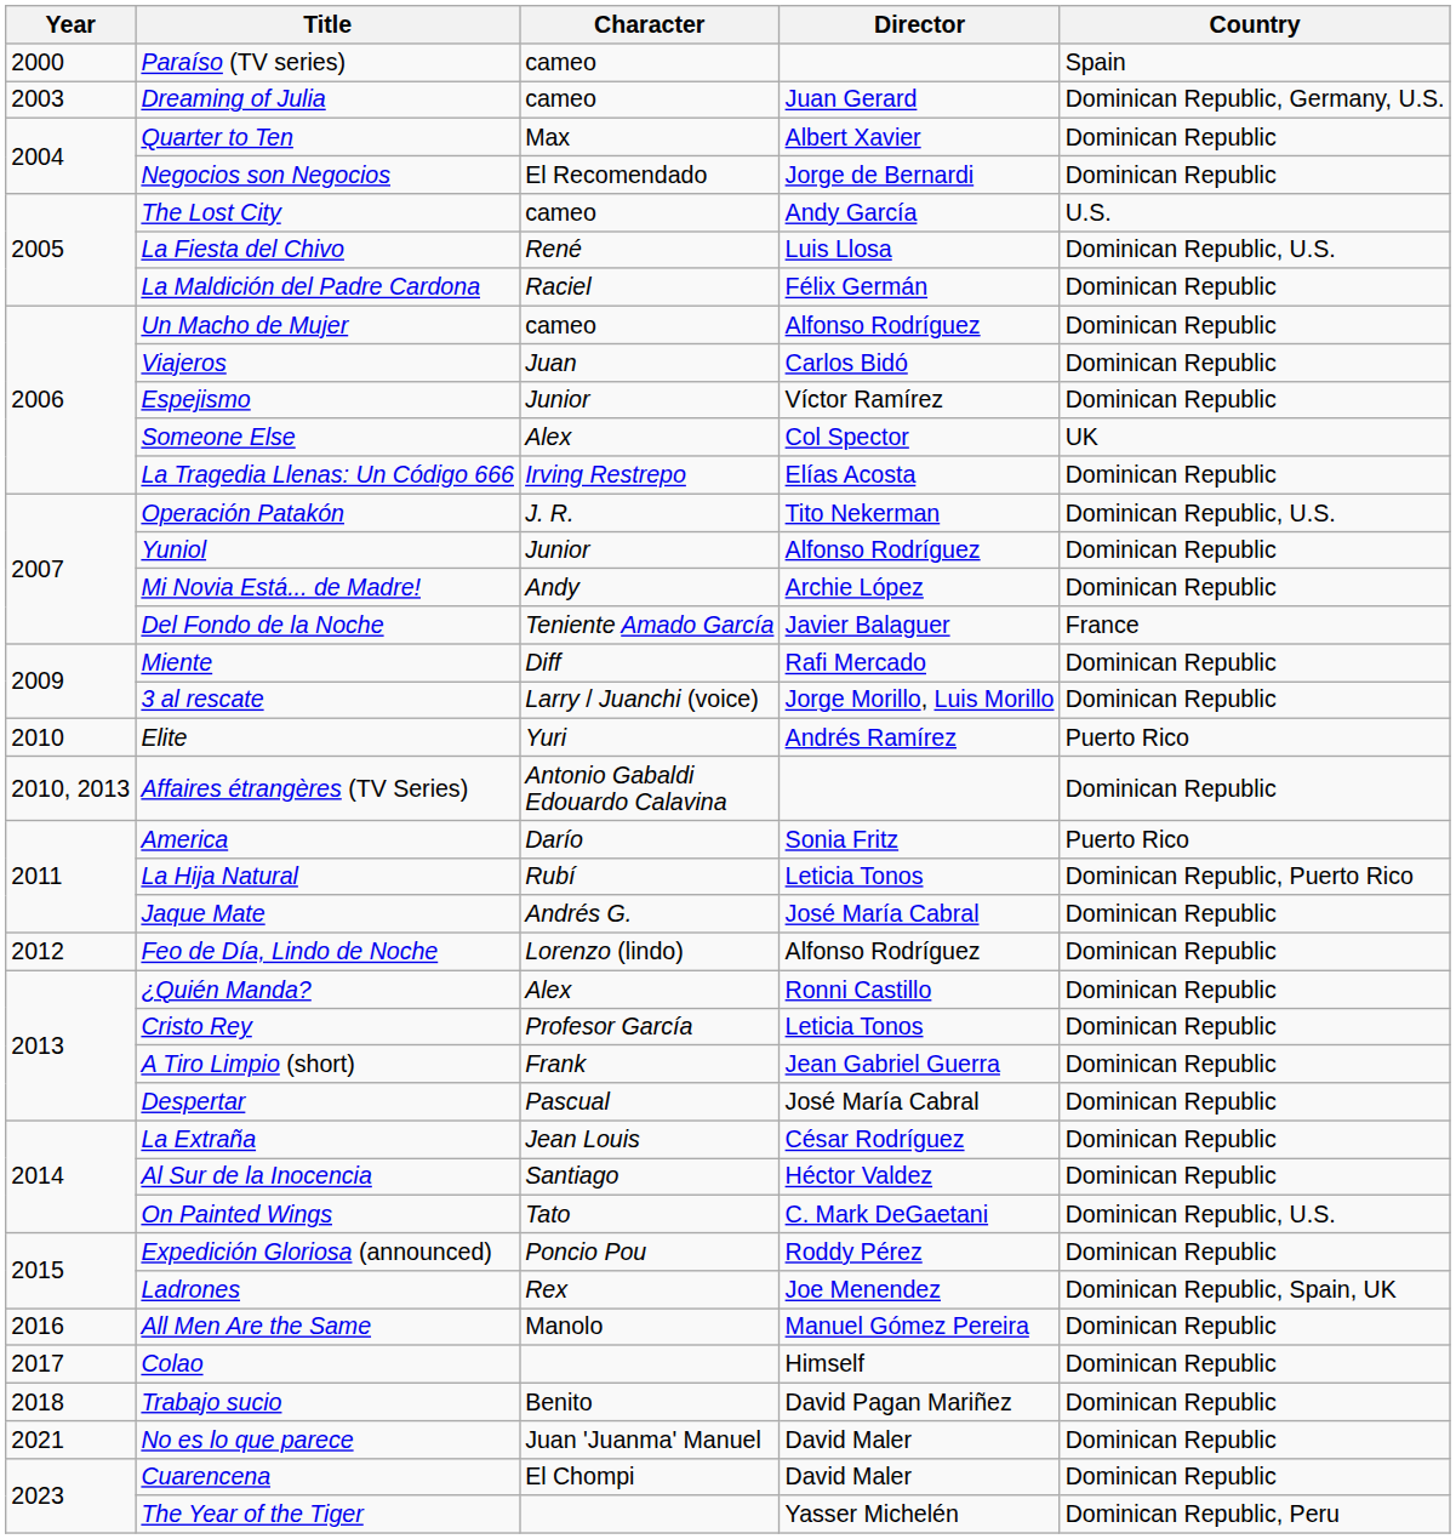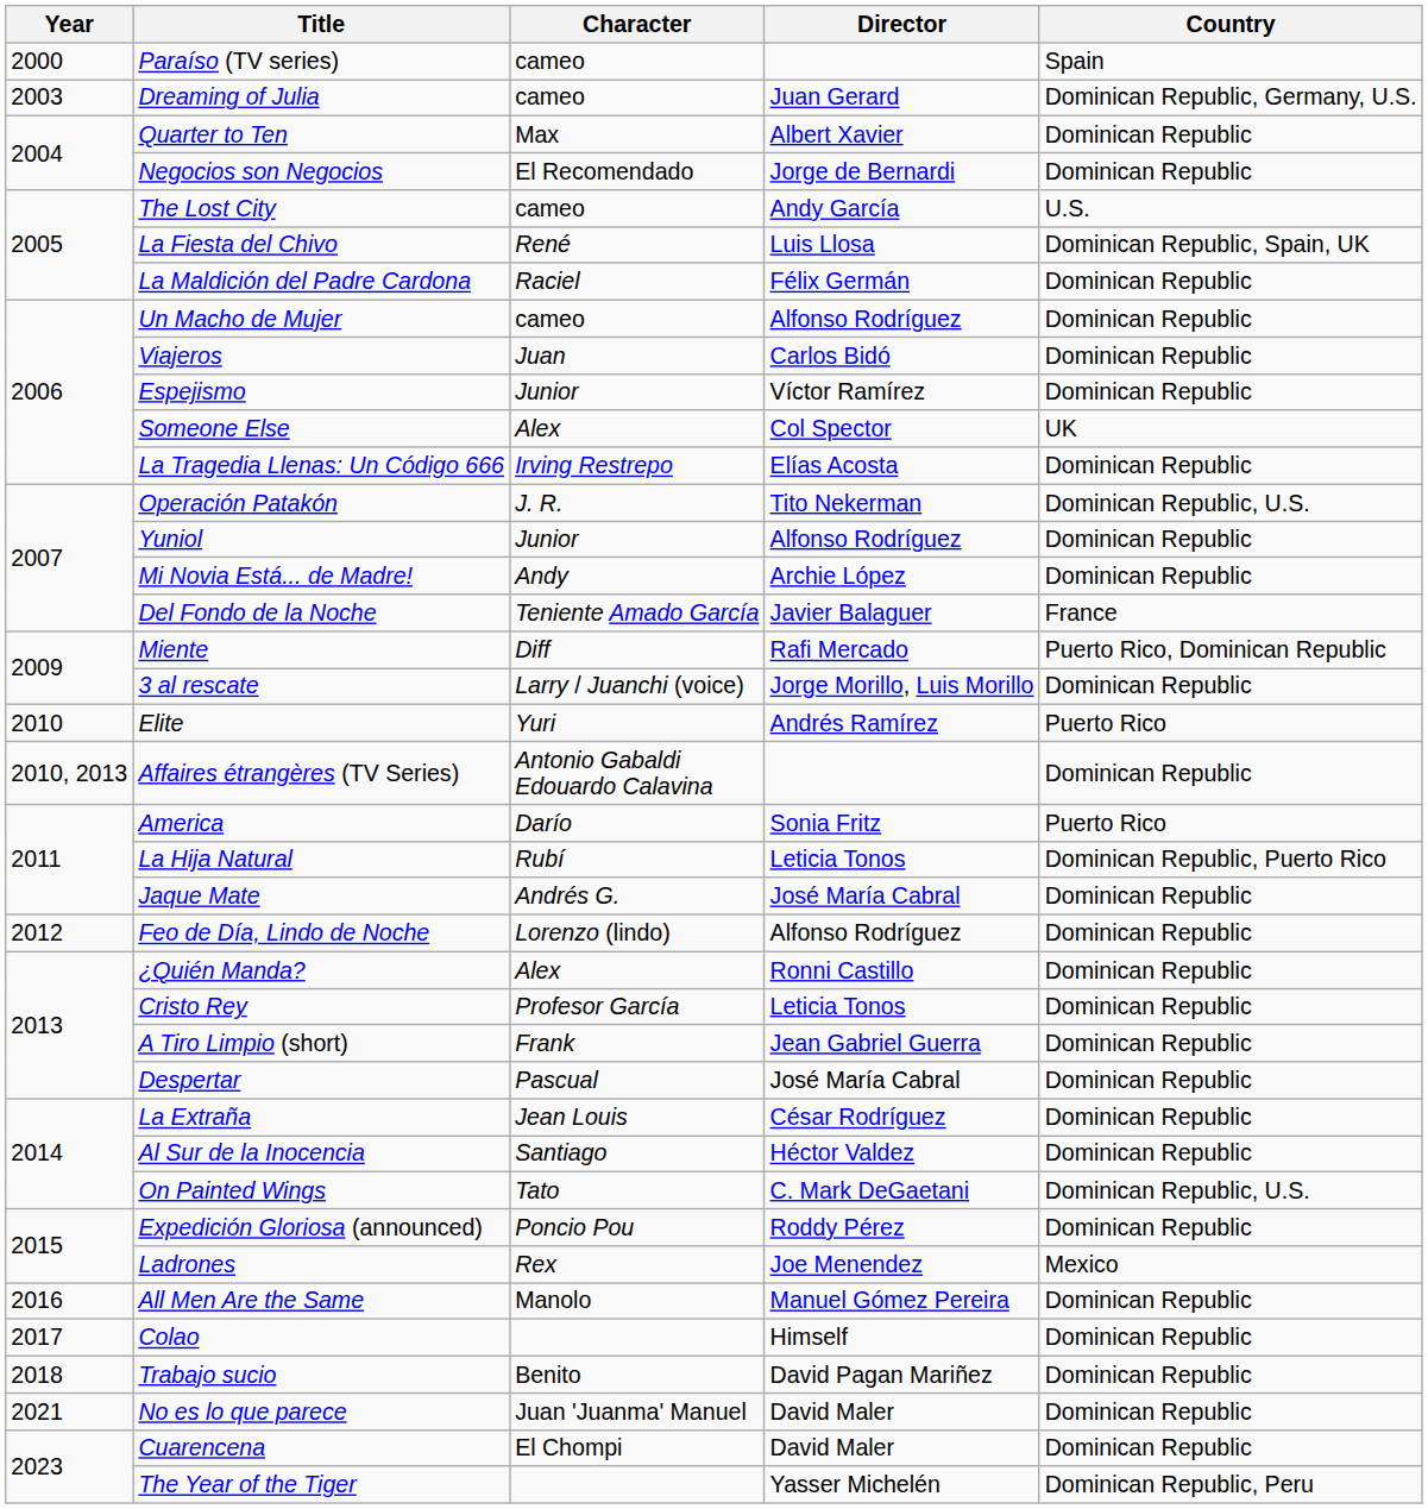La Fiesta del Chivo | Country: Dominican Republic, U.S. -> Dominican Republic, Spain, UK
Miente | Country: Dominican Republic -> Puerto Rico, Dominican Republic
Ladrones | Country: Dominican Republic, Spain, UK -> Mexico
